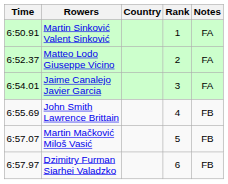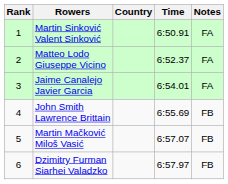columns swapped: Rank <-> Time
